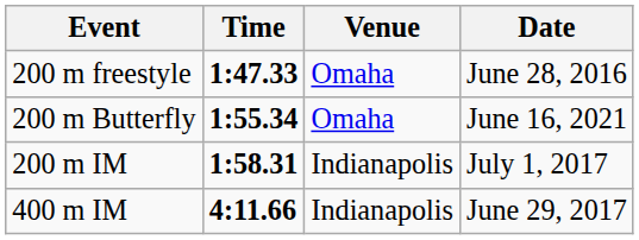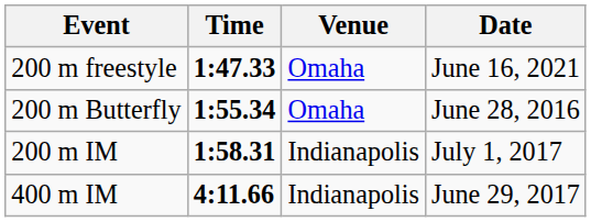200 m freestyle | Date: June 28, 2016 -> June 16, 2021
200 m Butterfly | Date: June 16, 2021 -> June 28, 2016
